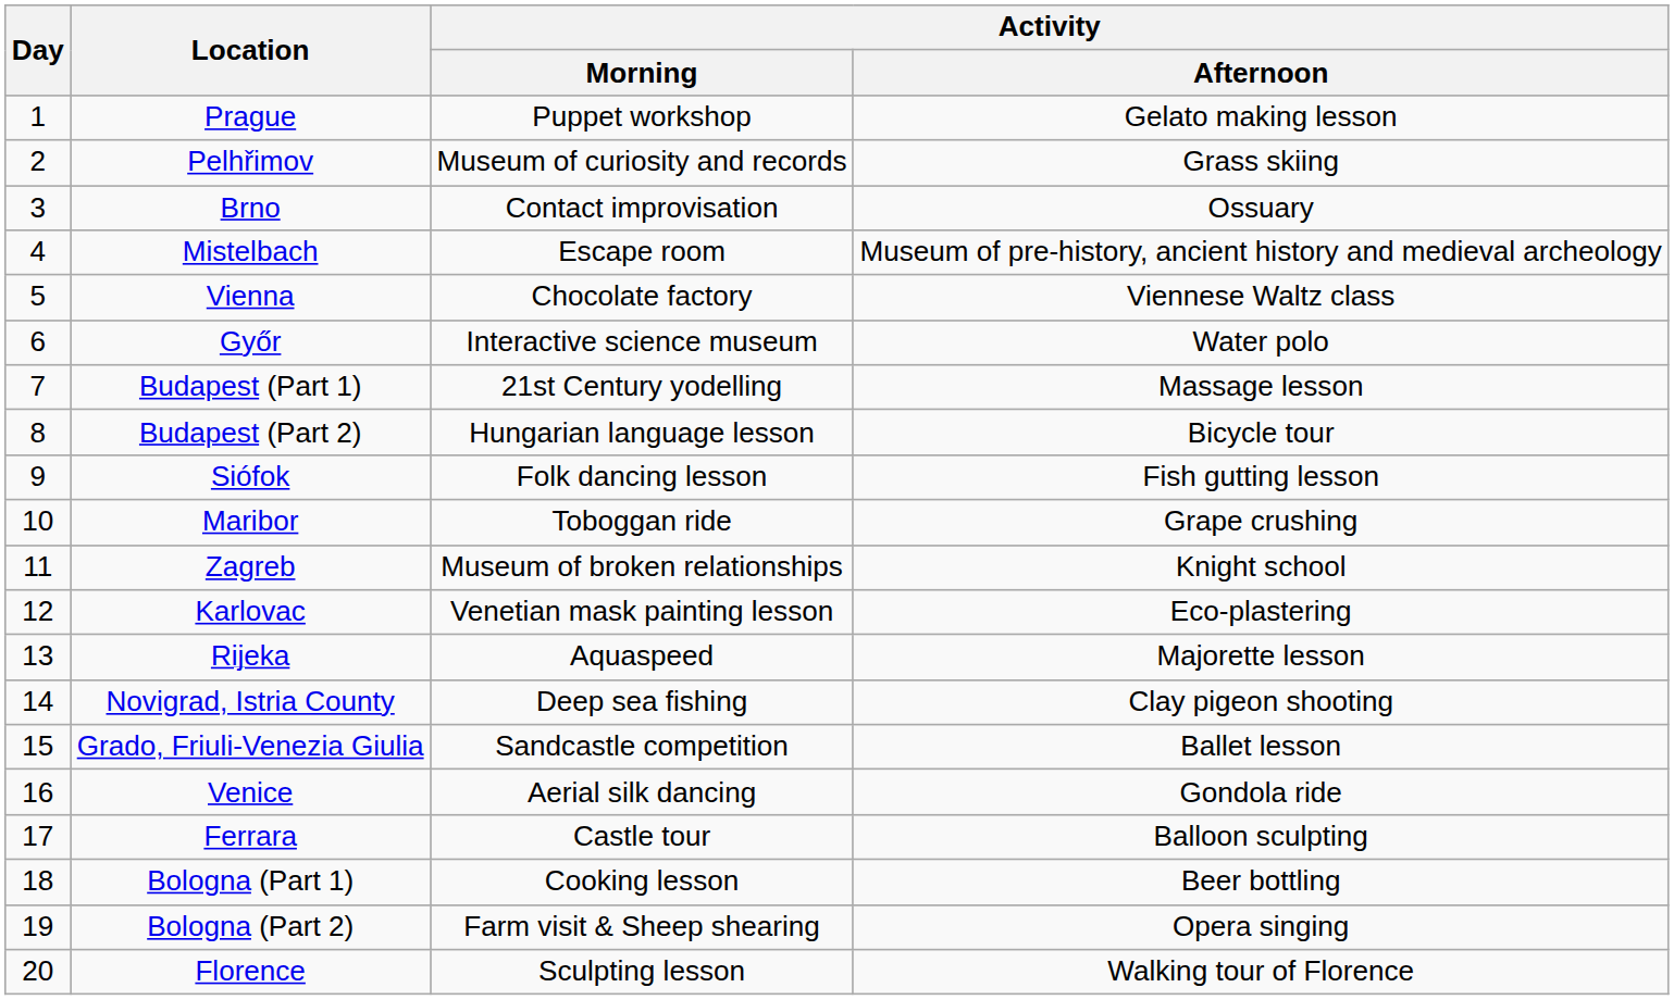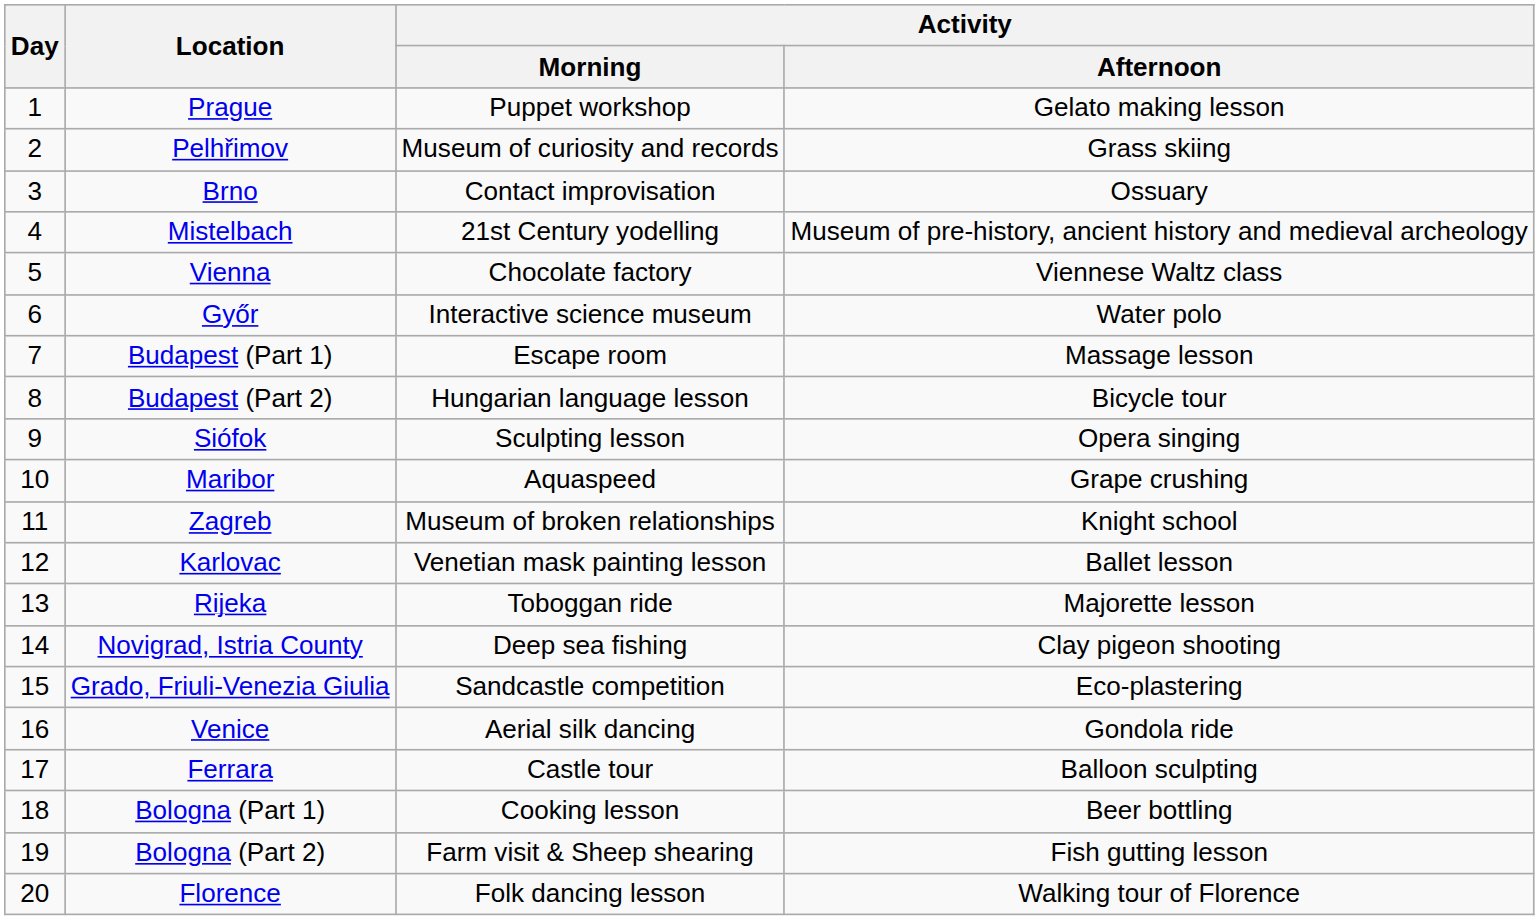Mistelbach | Activity / Morning: Escape room -> 21st Century yodelling
Budapest (Part 1) | Activity / Morning: 21st Century yodelling -> Escape room
Siófok | Activity / Morning: Folk dancing lesson -> Sculpting lesson
Siófok | Activity / Afternoon: Fish gutting lesson -> Opera singing
Maribor | Activity / Morning: Toboggan ride -> Aquaspeed
Karlovac | Activity / Afternoon: Eco-plastering -> Ballet lesson
Rijeka | Activity / Morning: Aquaspeed -> Toboggan ride
Grado, Friuli-Venezia Giulia | Activity / Afternoon: Ballet lesson -> Eco-plastering
Bologna (Part 2) | Activity / Afternoon: Opera singing -> Fish gutting lesson
Florence | Activity / Morning: Sculpting lesson -> Folk dancing lesson
